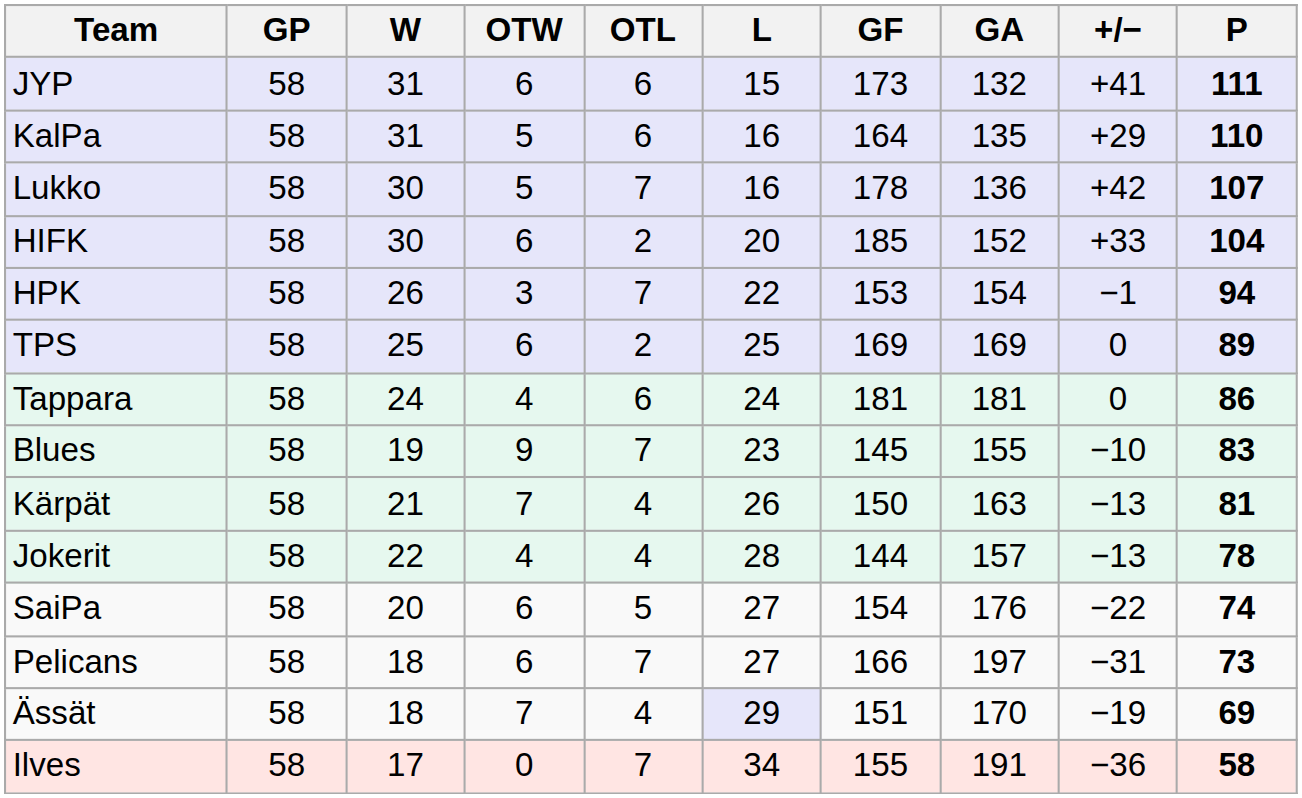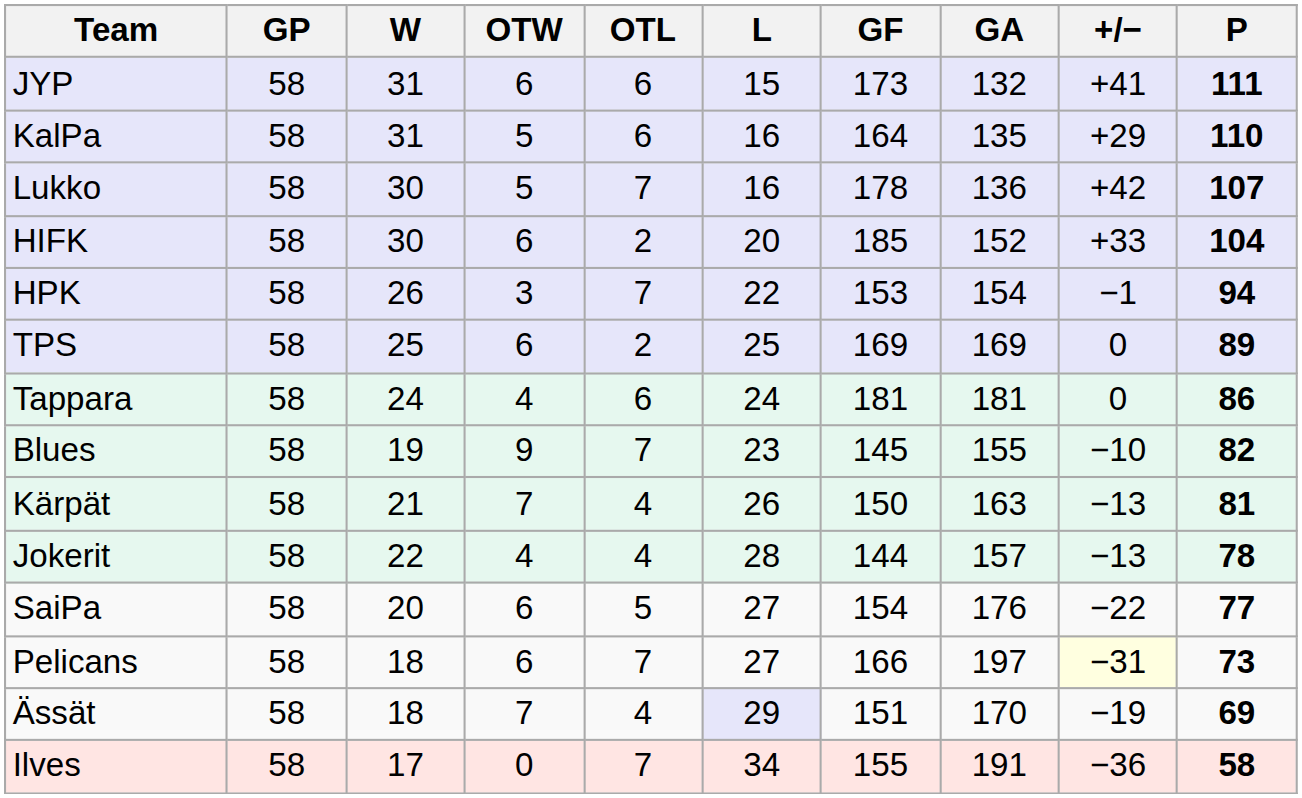Blues | P: 83 -> 82
SaiPa | P: 74 -> 77
Pelicans | +/−: no background -> lightyellow background
